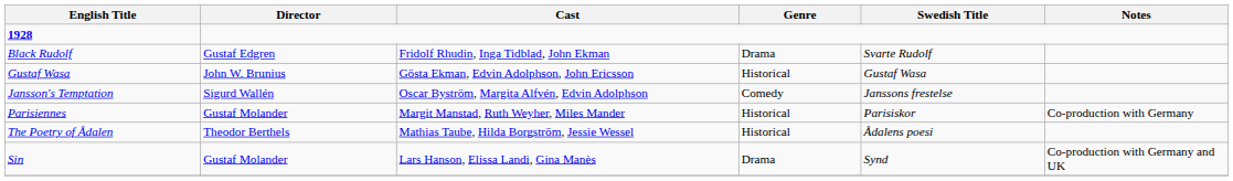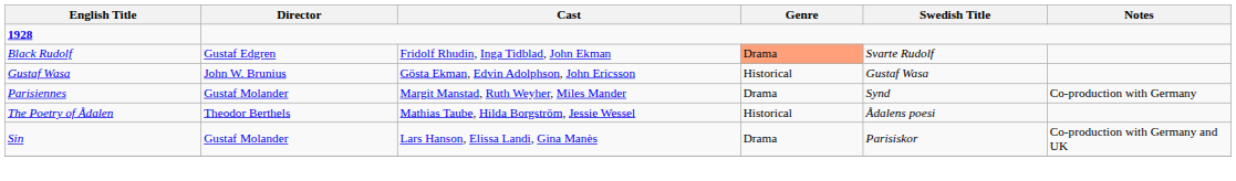Black Rudolf | Genre: no background -> lightsalmon background
- row: Jansson's Temptation | Sigurd Wallén | Oscar Byström, Margita Alfvén, Edvin Adolphson | Comedy | Janssons frestelse
Parisiennes | Genre: Historical -> Drama
Parisiennes | Swedish Title: Parisiskor -> Synd
Sin | Swedish Title: Synd -> Parisiskor
